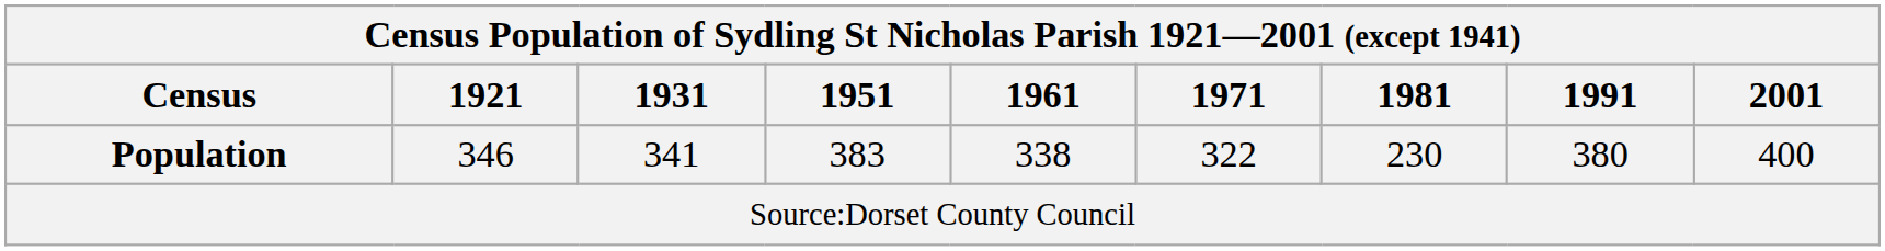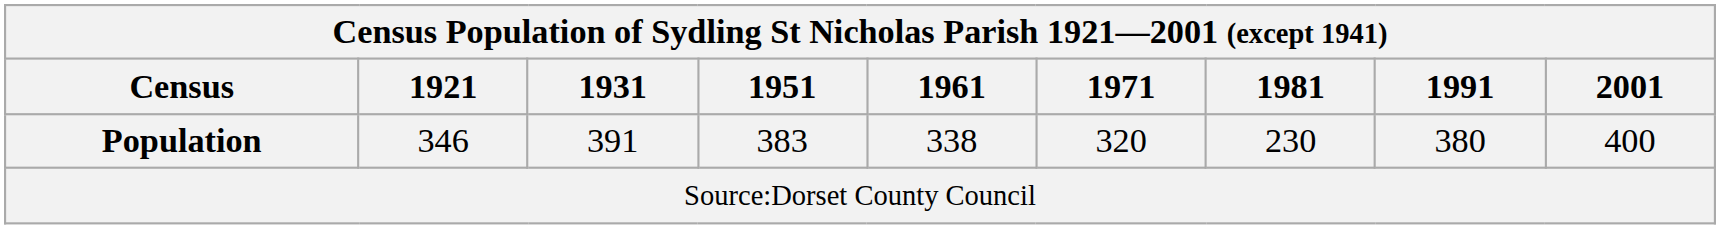Population | 1931: 341 -> 391
Population | 1971: 322 -> 320
